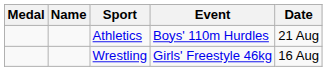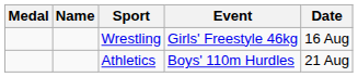rows swapped: Wrestling <-> Athletics
